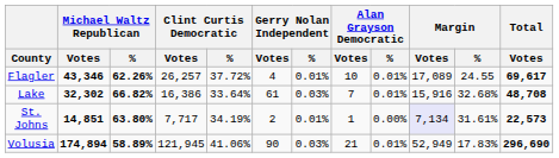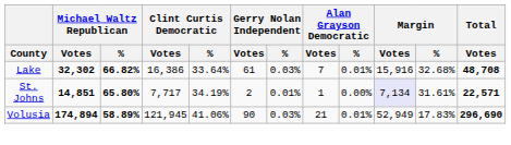- row: Flagler | 43,346 | 62.26% | 26,257 | 37.72% | 4 | 0.01% | 10 | 0.01% | 17,089 | 24.55 | 69,617
St. Johns | Michael Waltz Republican / %: 63.80% -> 65.80%
St. Johns | Total / Votes: 22,573 -> 22,571
